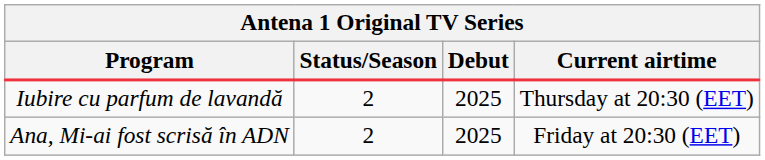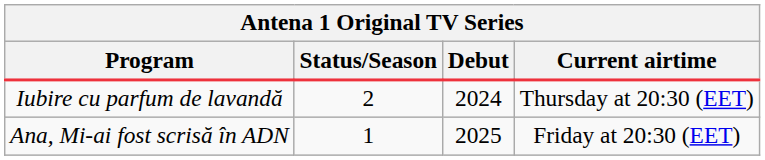Iubire cu parfum de lavandă | Debut: 2025 -> 2024
Ana, Mi-ai fost scrisă în ADN | Status/Season: 2 -> 1
